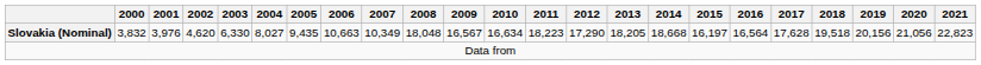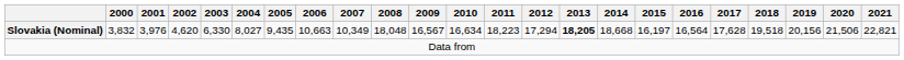Slovakia (Nominal) | 2012: 17,290 -> 17,294
Slovakia (Nominal) | 2013: normal -> bold
Slovakia (Nominal) | 2020: 21,056 -> 21,506
Slovakia (Nominal) | 2021: 22,823 -> 22,821
